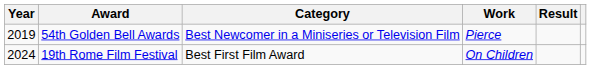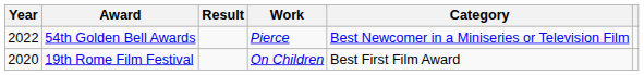columns swapped: Category <-> Result
54th Golden Bell Awards | Year: 2019 -> 2022
19th Rome Film Festival | Year: 2024 -> 2020
